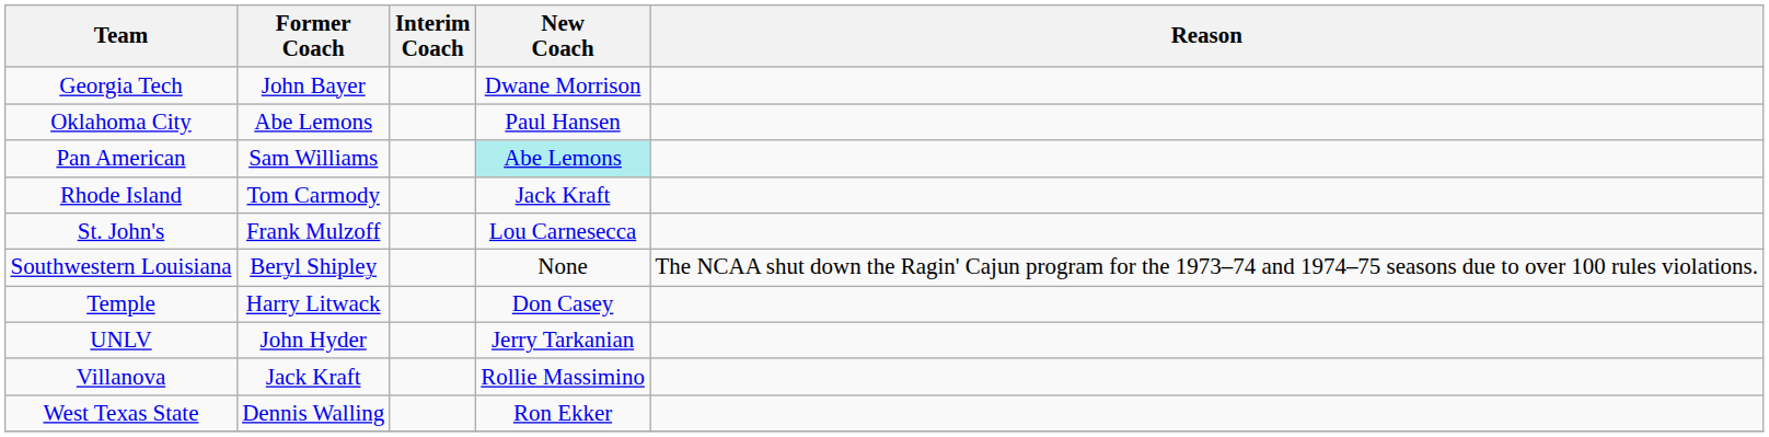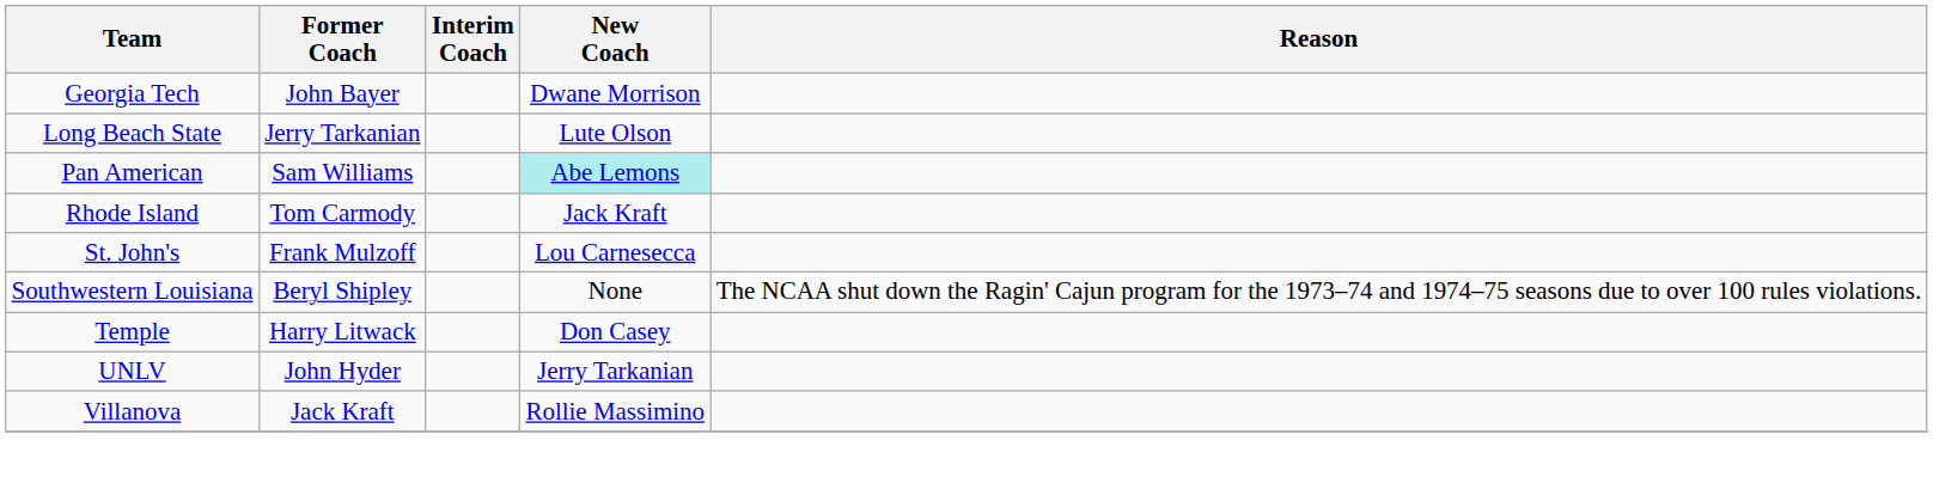+ row: Long Beach State | Jerry Tarkanian | Lute Olson
- row: Oklahoma City | Abe Lemons | Paul Hansen
- row: West Texas State | Dennis Walling | Ron Ekker
